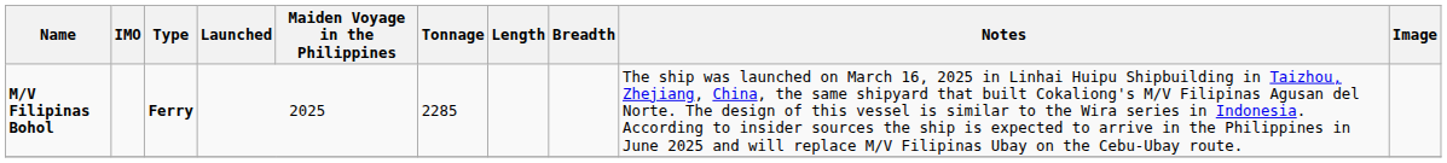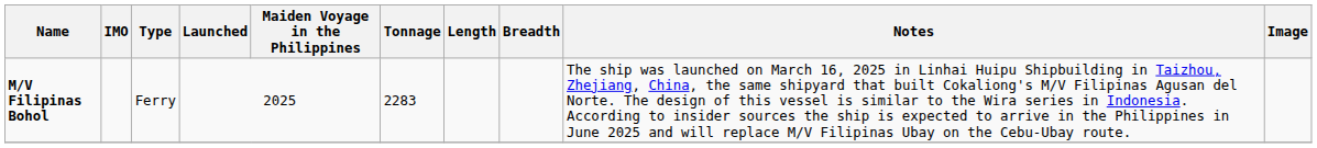M/V Filipinas Bohol | Type: bold -> normal
M/V Filipinas Bohol | Tonnage: 2285 -> 2283
